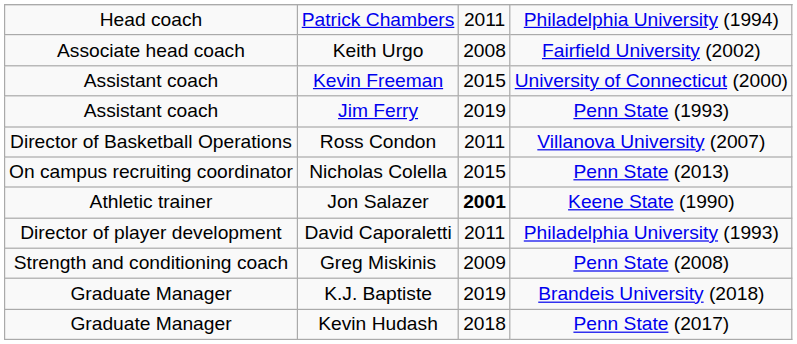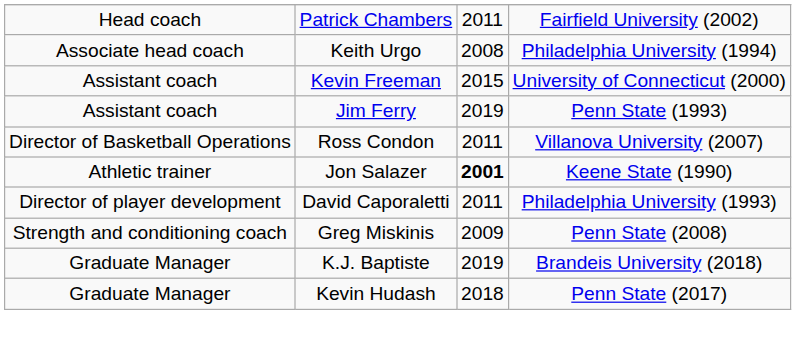Patrick Chambers | column 4: Philadelphia University (1994) -> Fairfield University (2002)
Keith Urgo | column 4: Fairfield University (2002) -> Philadelphia University (1994)
- row: On campus recruiting coordinator | Nicholas Colella | 2015 | Penn State (2013)
